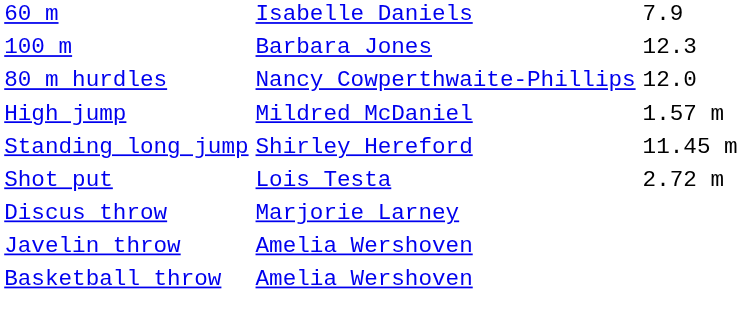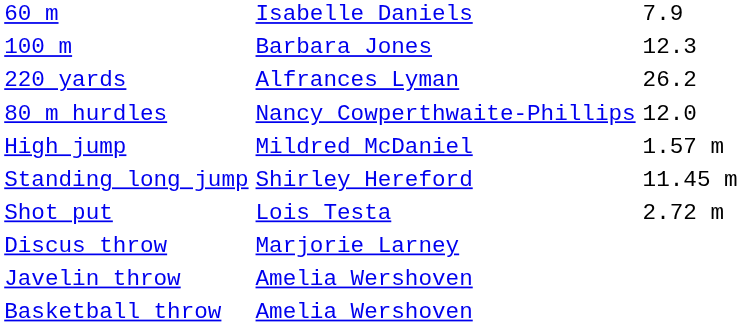+ row: 220 yards | Alfrances Lyman | 26.2
